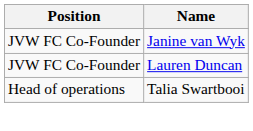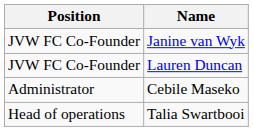+ row: Administrator | Cebile Maseko
